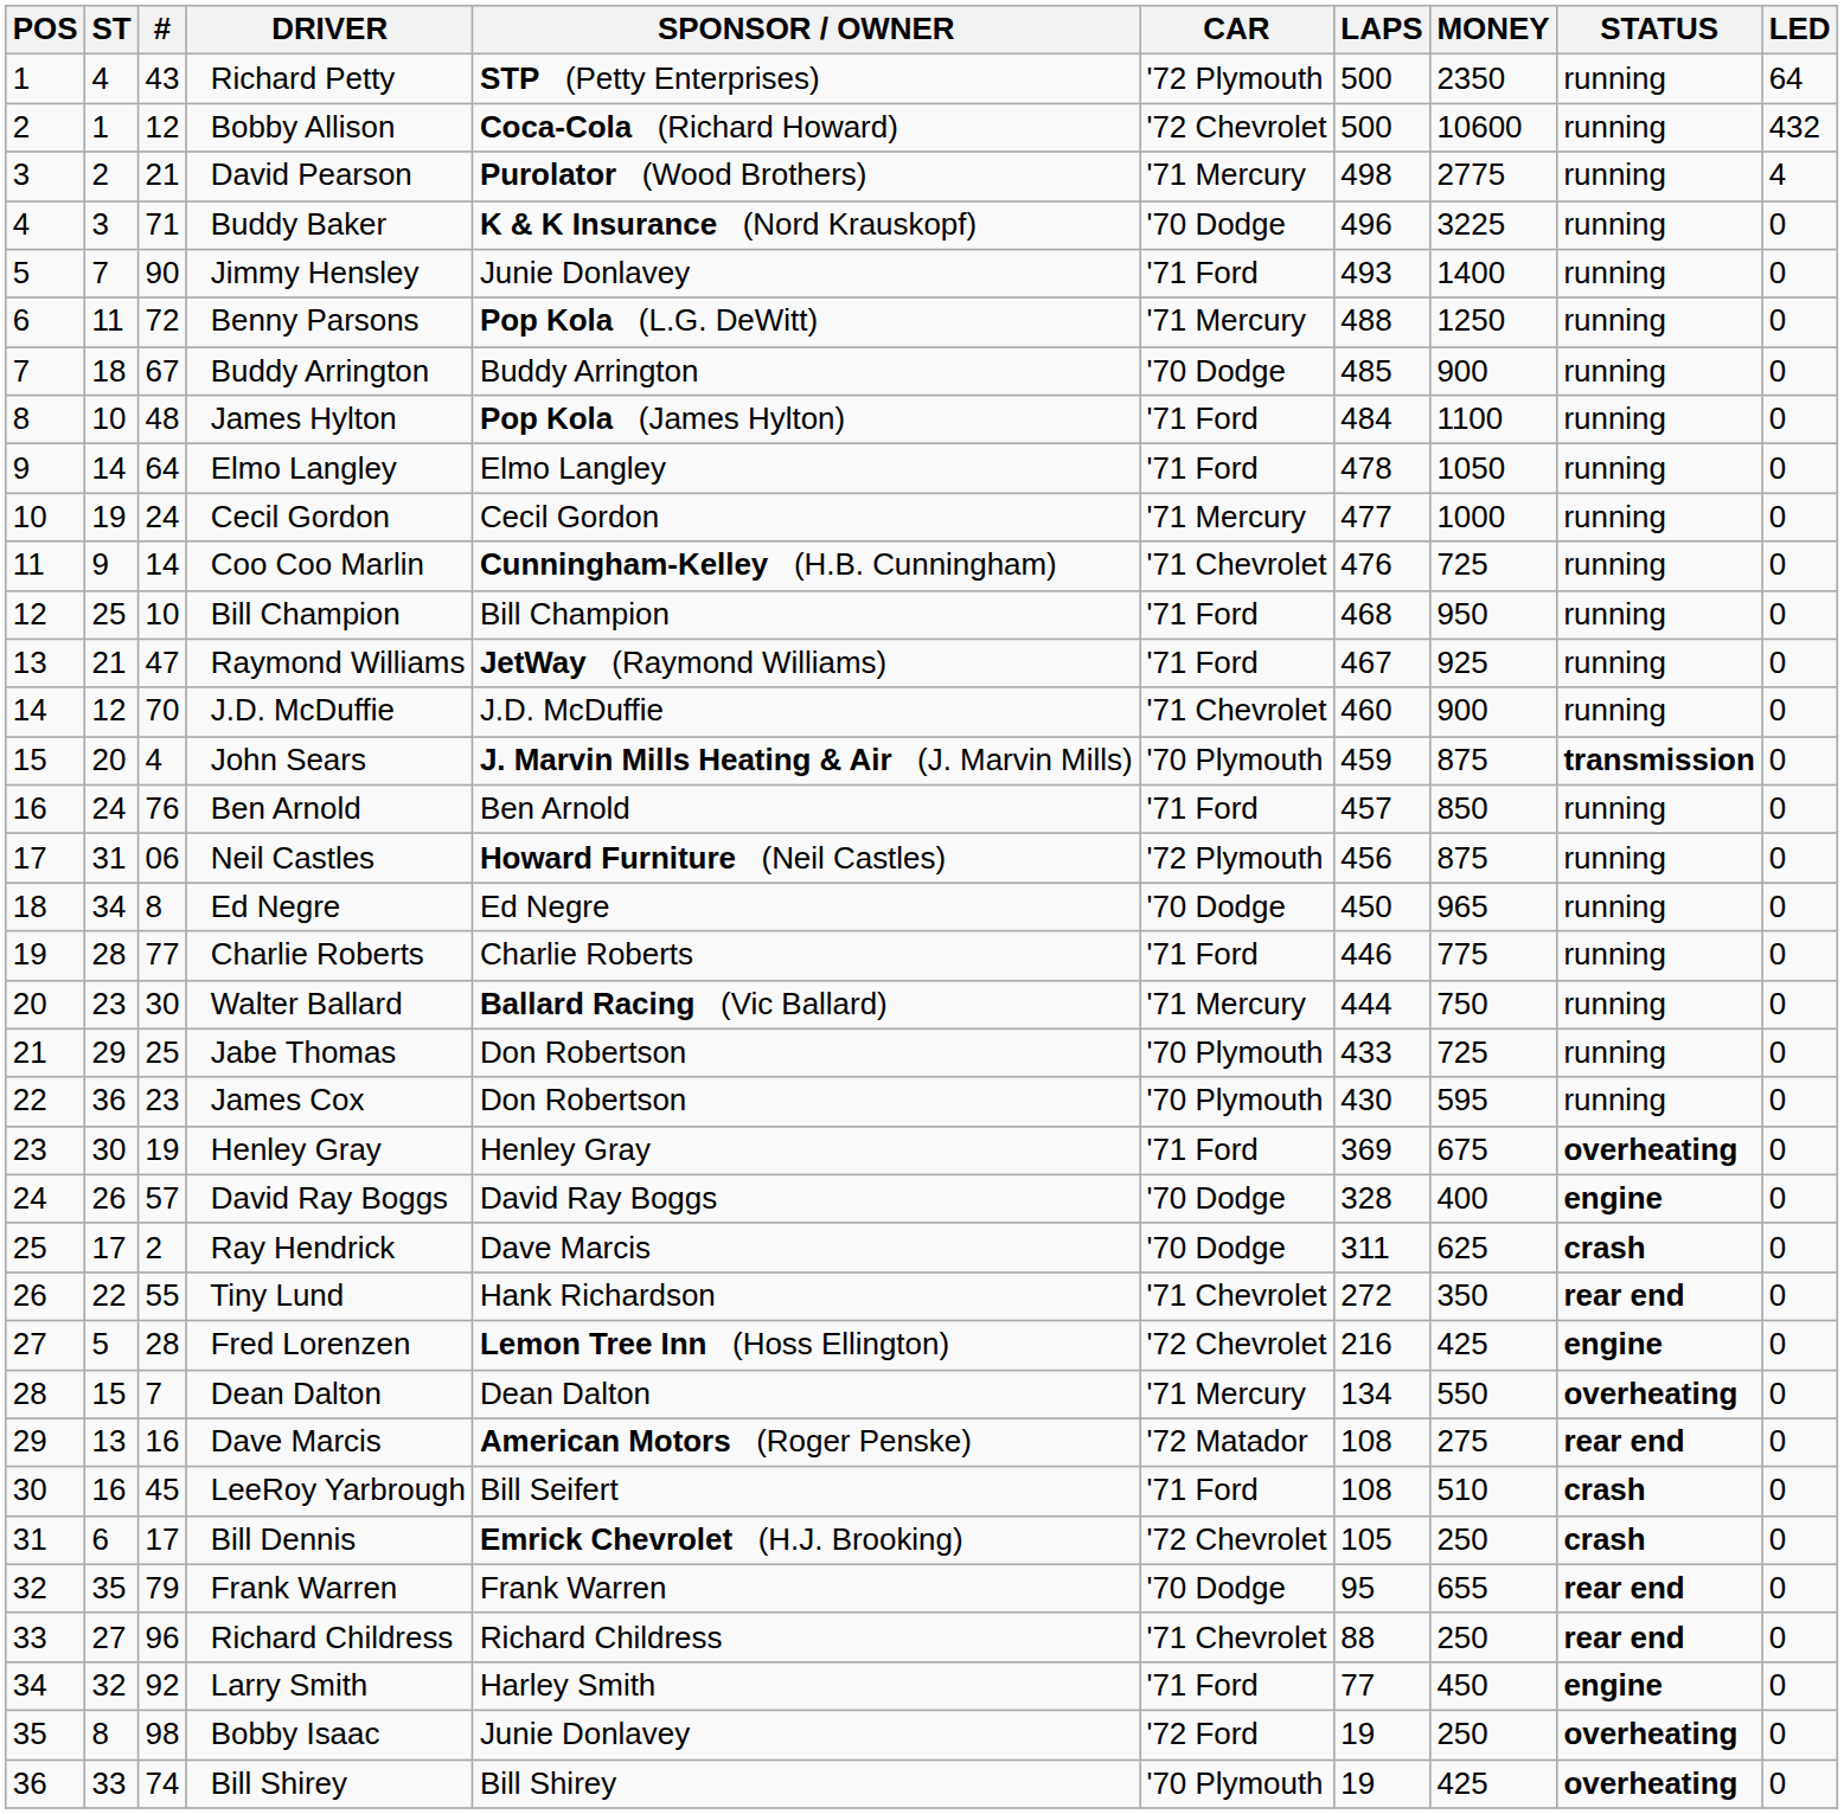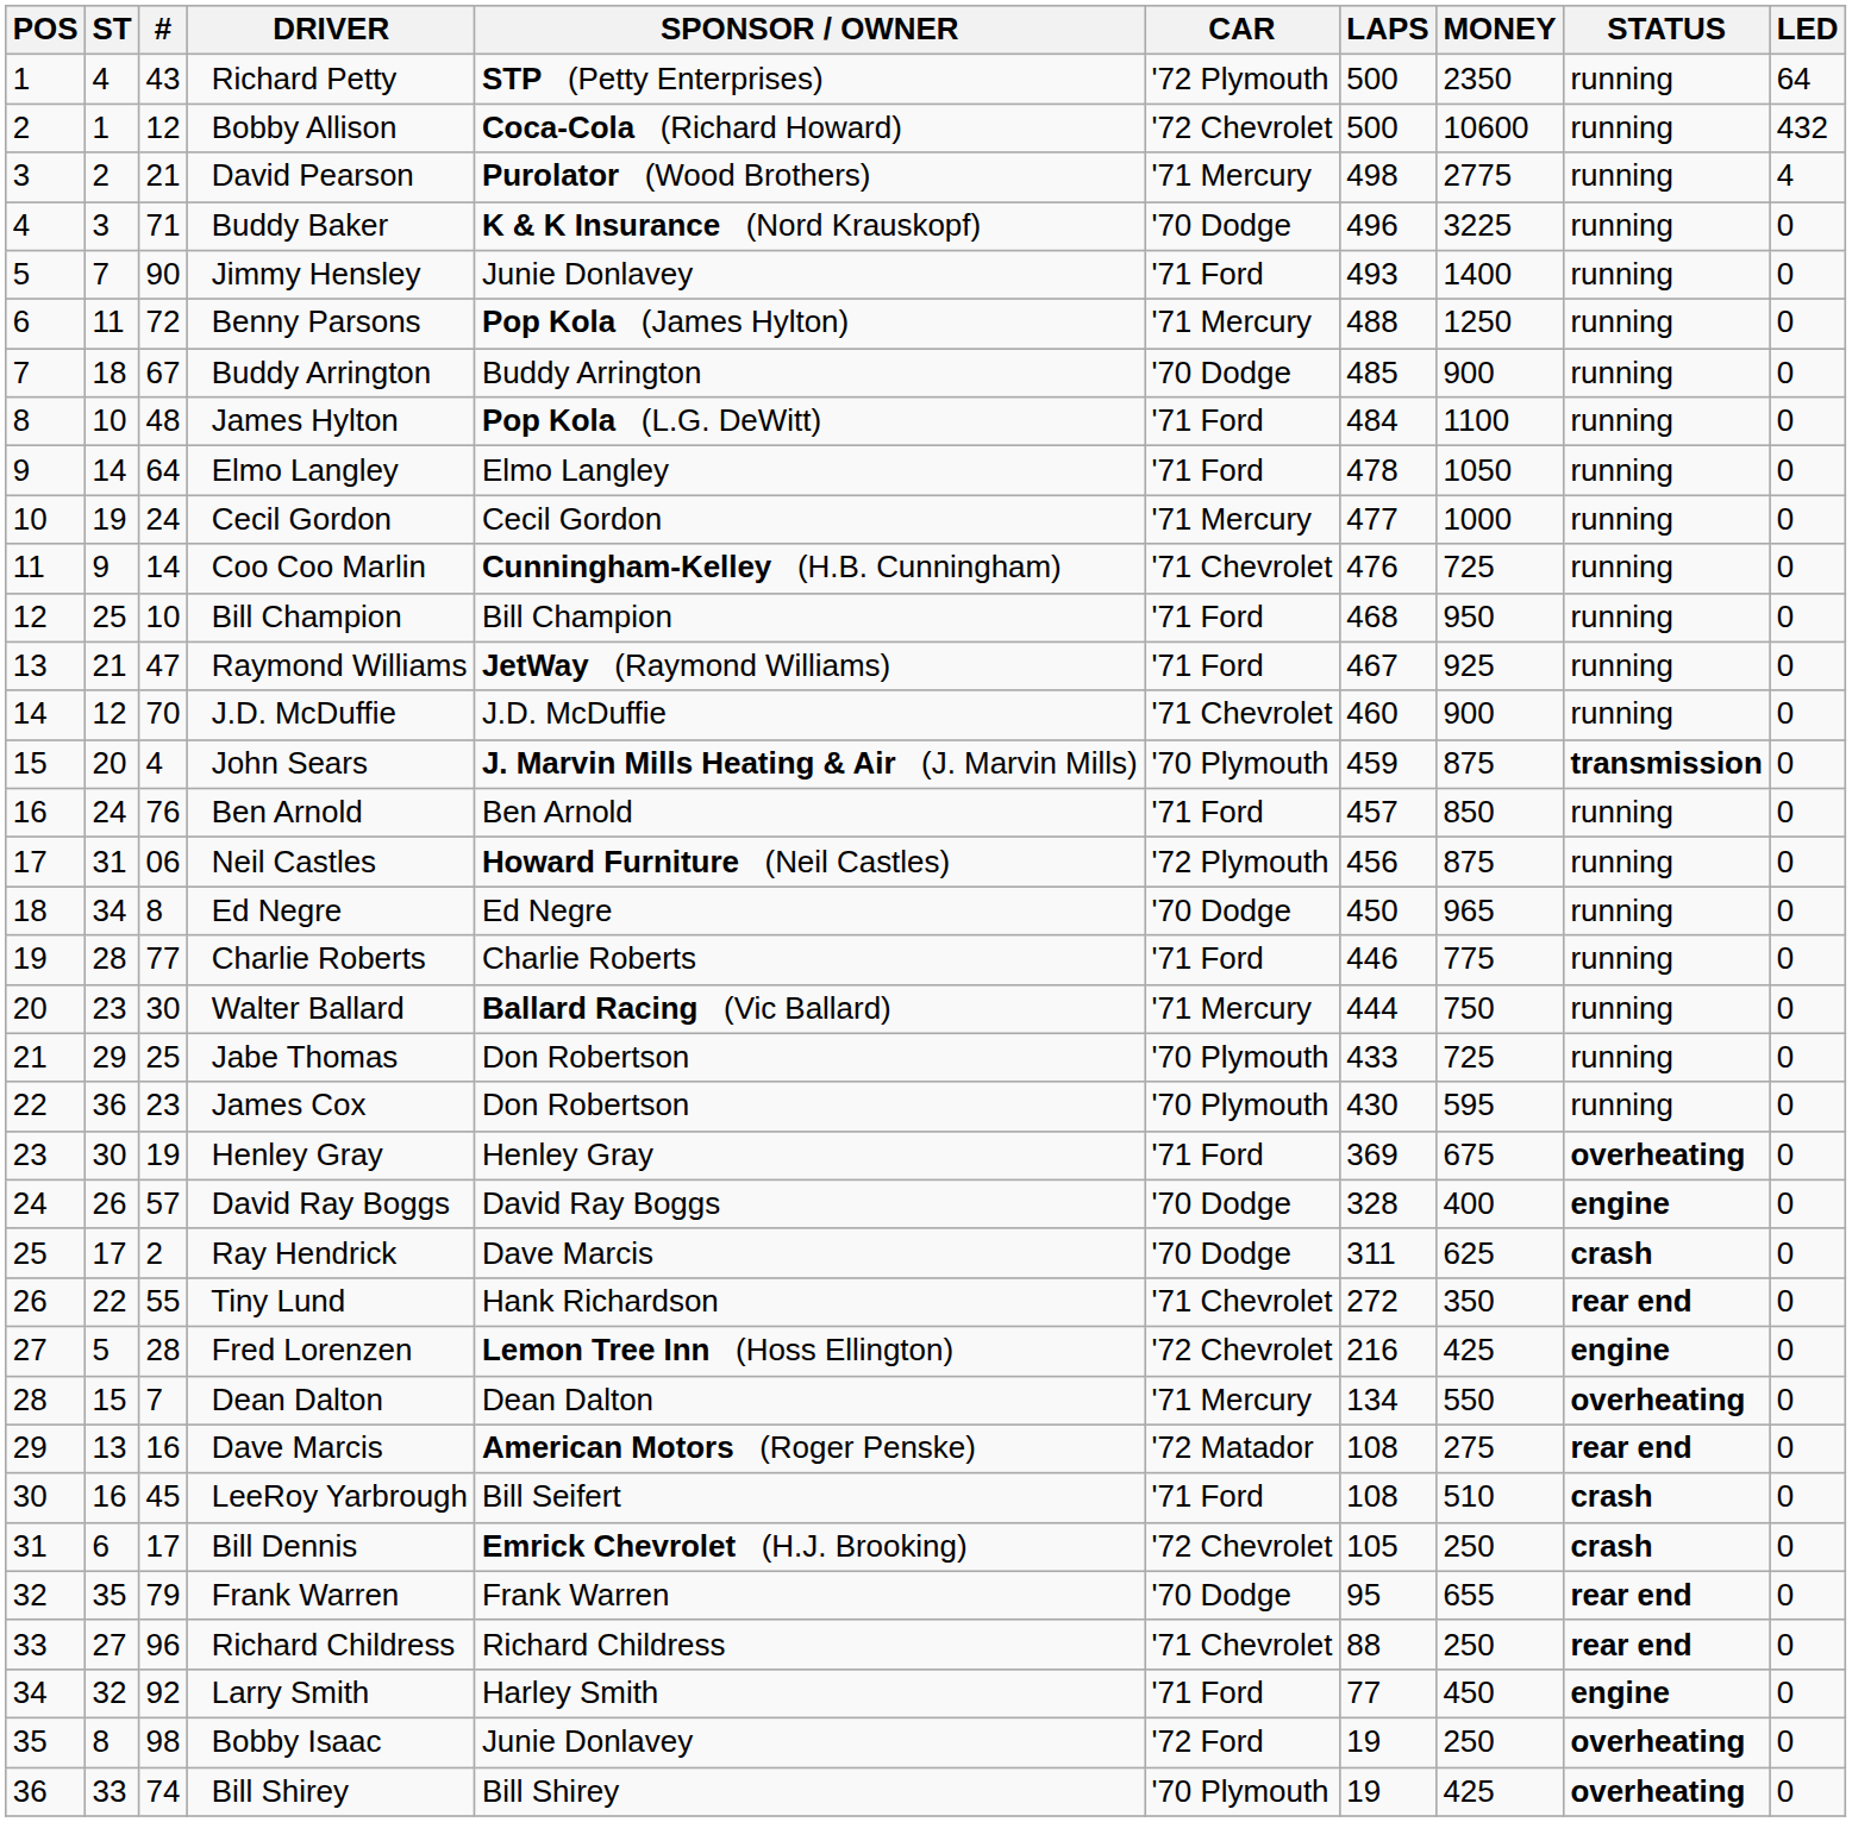Benny Parsons | SPONSOR / OWNER: Pop Kola (L.G. DeWitt) -> Pop Kola (James Hylton)
James Hylton | SPONSOR / OWNER: Pop Kola (James Hylton) -> Pop Kola (L.G. DeWitt)
